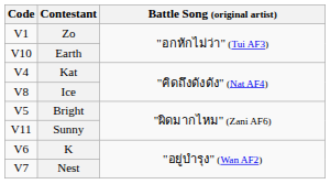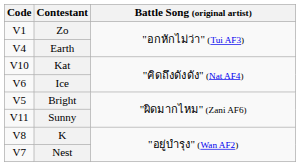Earth | Code: V10 -> V4
Kat | Code: V4 -> V10
Ice | Code: V8 -> V6
K | Code: V6 -> V8
